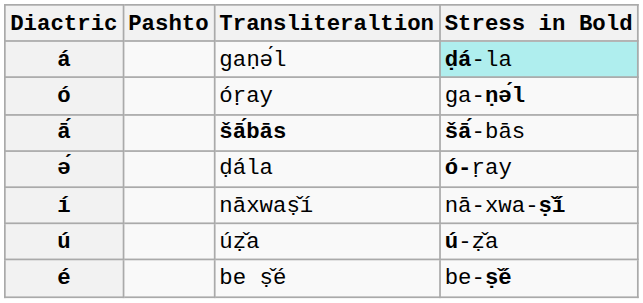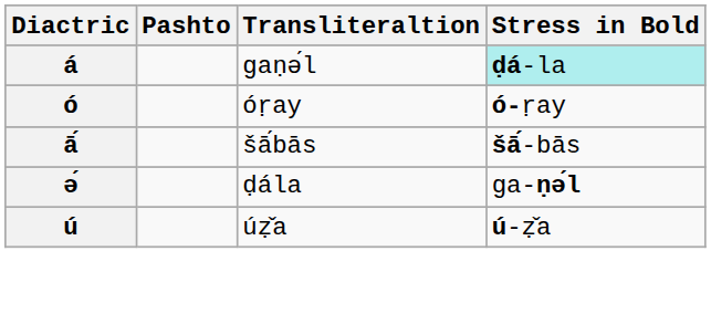ó | Stress in Bold: ga-ṇә́l -> ó-ṛay
ā́ | Transliteraltion: bold -> normal
ә́ | Stress in Bold: ó-ṛay -> ga-ṇә́l
- row: í | nāxwaṣ̌í | nā-xwa-ṣ̌í
- row: é | be ṣ̌é | be-ṣ̌é
